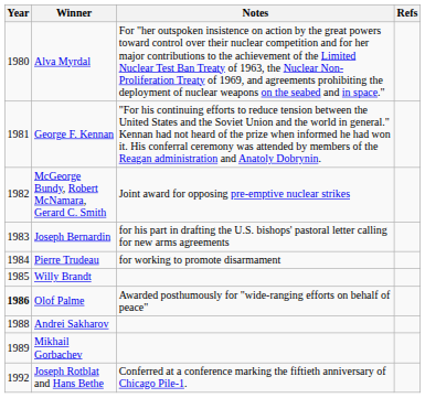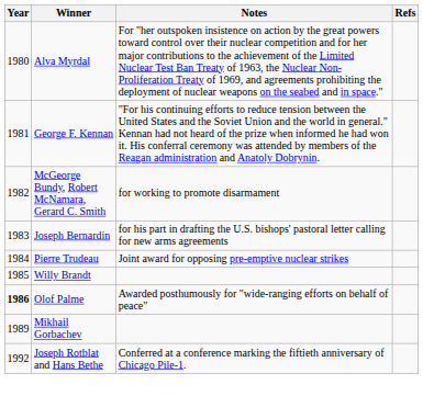McGeorge Bundy, Robert McNamara, Gerard C. Smith | Notes: Joint award for opposing pre-emptive nuclear strikes -> for working to promote disarmament
Pierre Trudeau | Notes: for working to promote disarmament -> Joint award for opposing pre-emptive nuclear strikes
- row: 1988 | Andrei Sakharov
